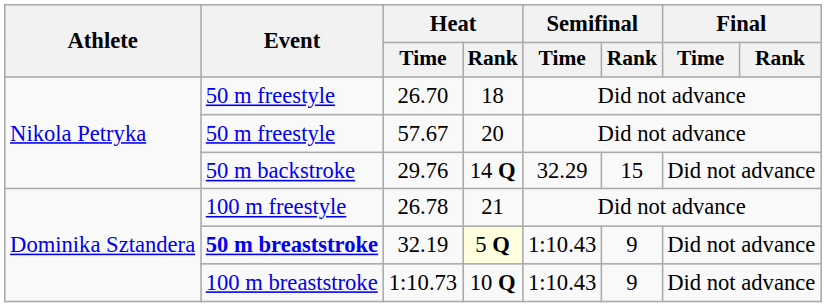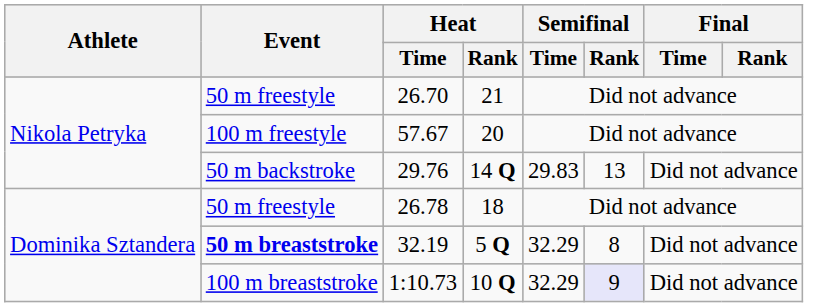26.70 | Heat / Rank: 18 -> 21
57.67 | Event: 50 m freestyle -> 100 m freestyle
29.76 | Semifinal / Time: 32.29 -> 29.83
29.76 | Semifinal / Rank: 15 -> 13
26.78 | Event: 100 m freestyle -> 50 m freestyle
26.78 | Heat / Rank: 21 -> 18
32.19 | Heat / Rank: lightyellow background -> no background
32.19 | Semifinal / Time: 1:10.43 -> 32.29
32.19 | Semifinal / Rank: 9 -> 8
1:10.73 | Semifinal / Time: 1:10.43 -> 32.29
1:10.73 | Semifinal / Rank: no background -> lavender background
